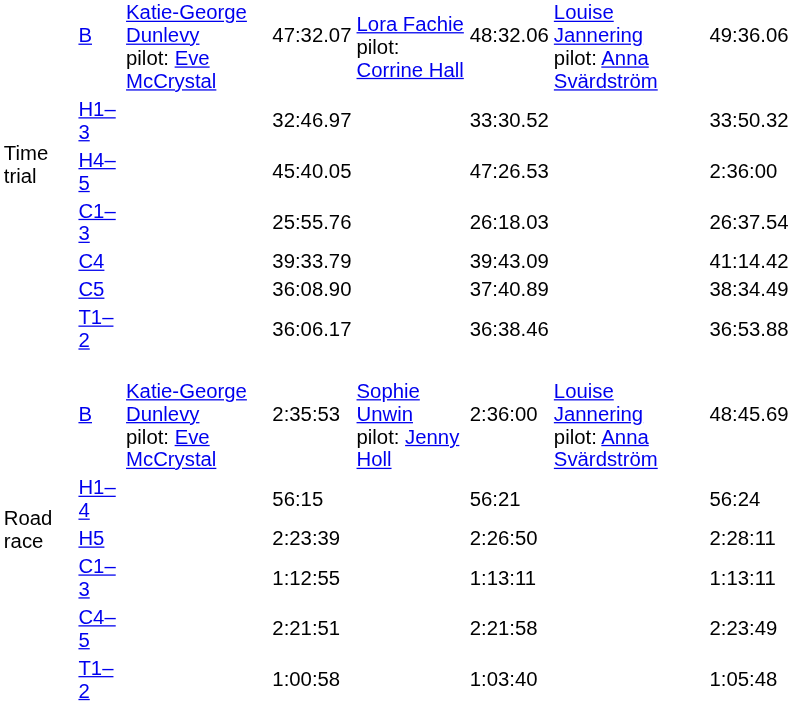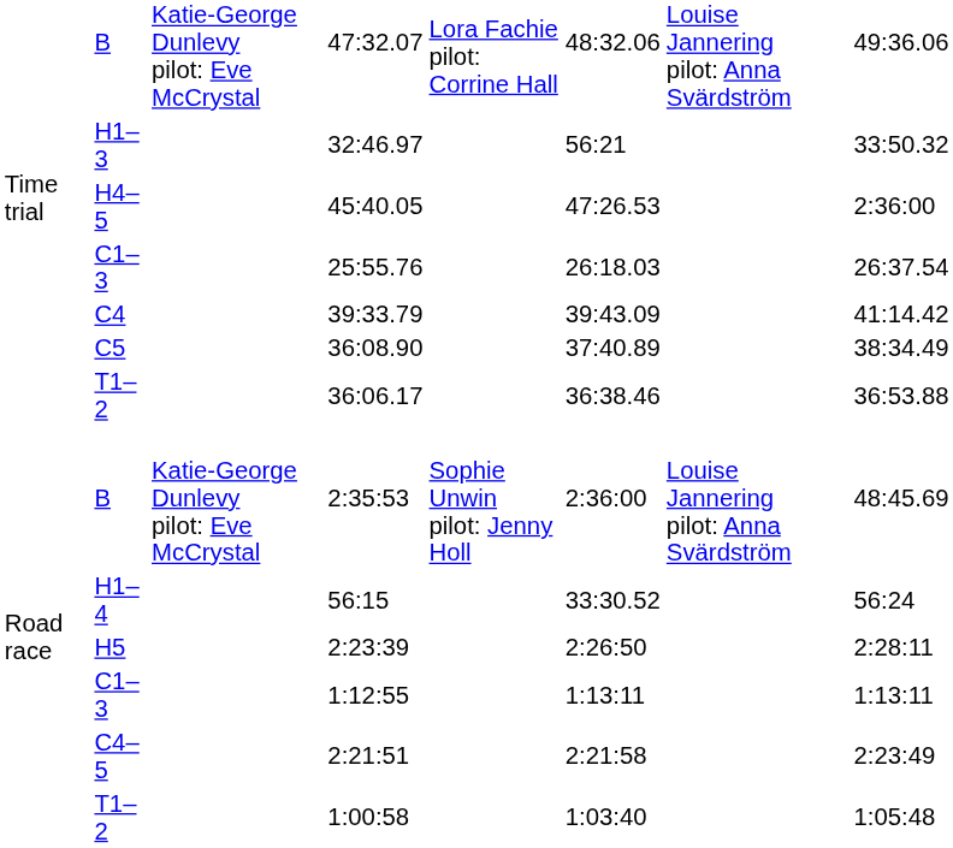32:46.97 | column 6: 33:30.52 -> 56:21
56:15 | column 6: 56:21 -> 33:30.52
